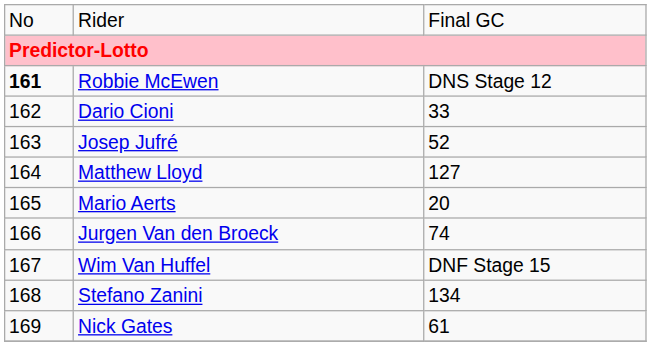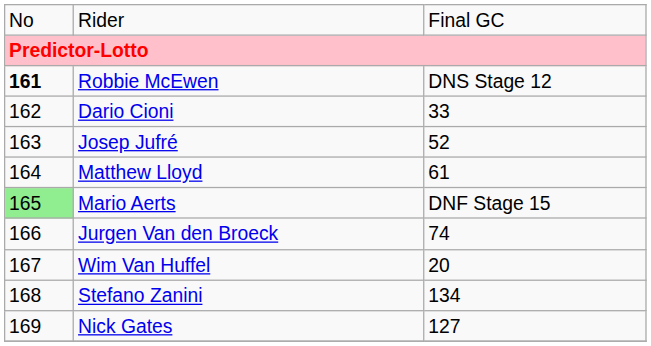Matthew Lloyd | column 3: 127 -> 61
Mario Aerts | column 1: no background -> lightgreen background
Mario Aerts | column 3: 20 -> DNF Stage 15
Wim Van Huffel | column 3: DNF Stage 15 -> 20
Nick Gates | column 3: 61 -> 127
